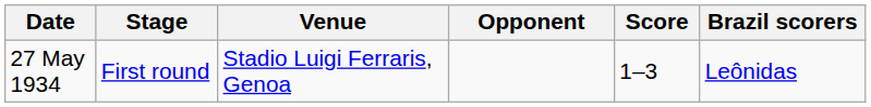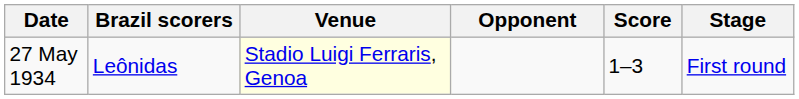columns swapped: Stage <-> Brazil scorers
27 May 1934 | Venue: no background -> lightyellow background
